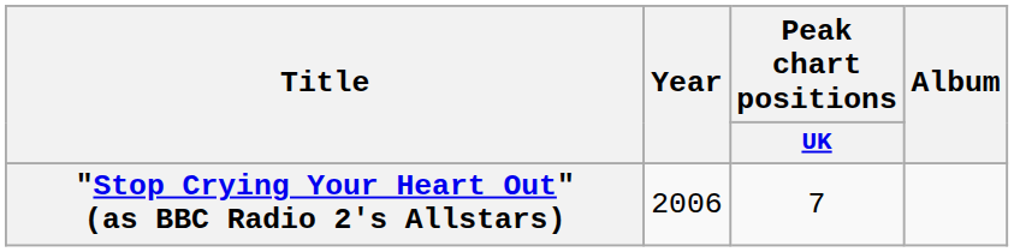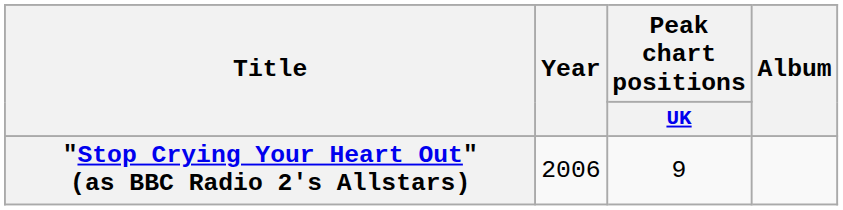"Stop Crying Your Heart Out" (as BBC Radio 2's Allstars) | Peak chart positions / UK: 7 -> 9
